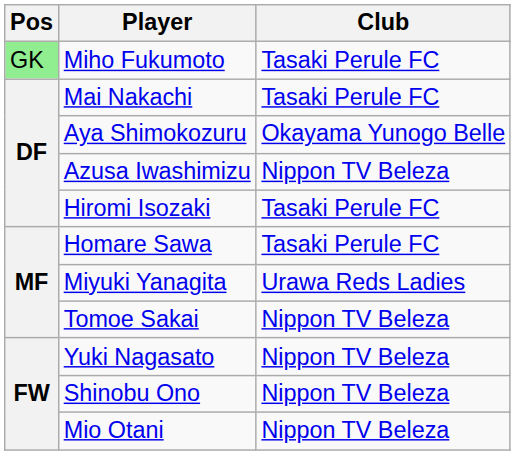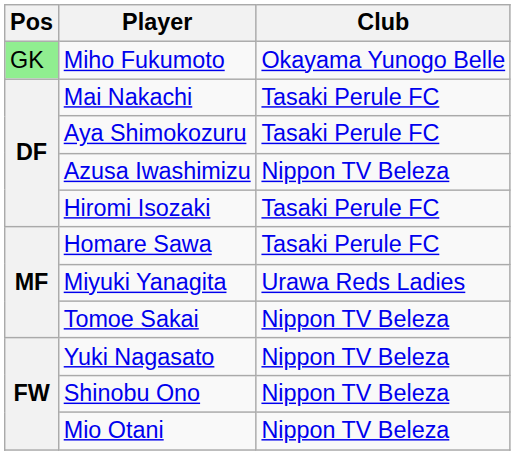Miho Fukumoto | Club: Tasaki Perule FC -> Okayama Yunogo Belle
Aya Shimokozuru | Club: Okayama Yunogo Belle -> Tasaki Perule FC
